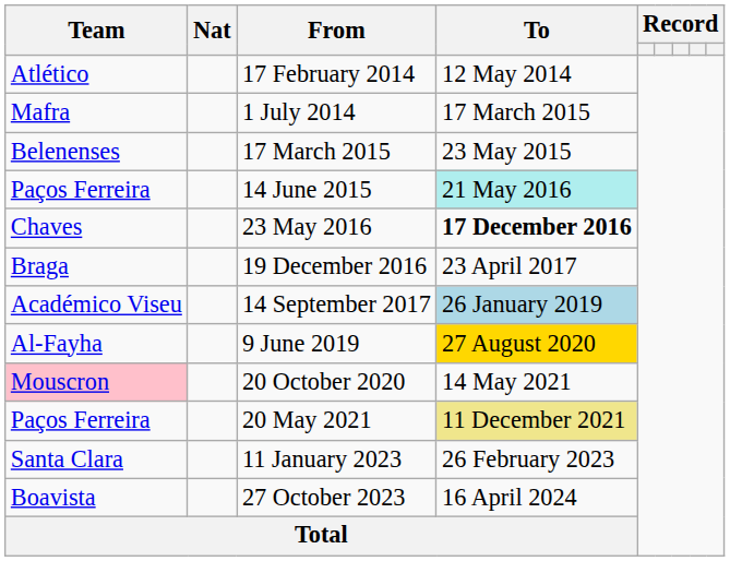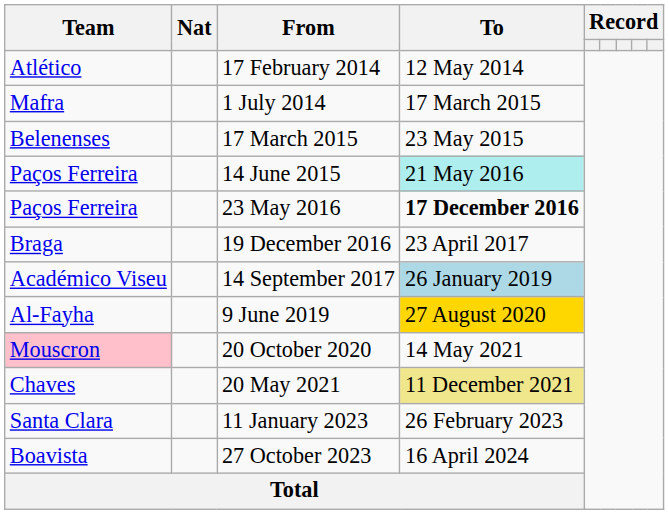23 May 2016 | Team: Chaves -> Paços Ferreira
20 May 2021 | Team: Paços Ferreira -> Chaves
